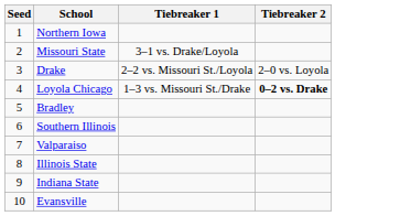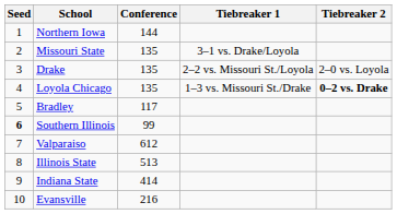+ column: Conference | 144 | 135 | 135 | 135 | 117 | 99 | 612 | 513 | 414 | 216
Southern Illinois | Seed: normal -> bold
